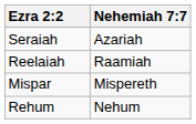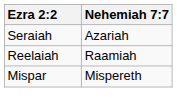- row: Rehum | Nehum
